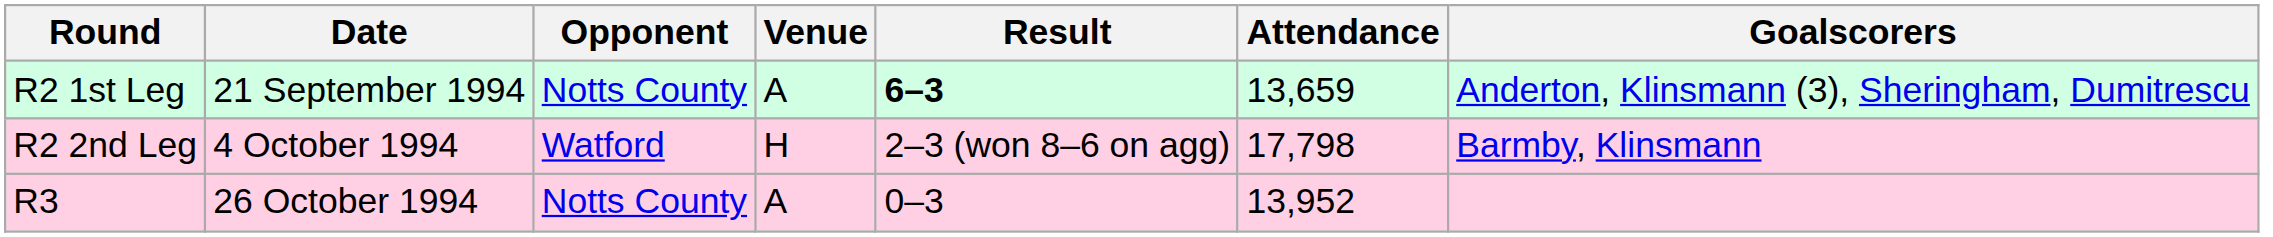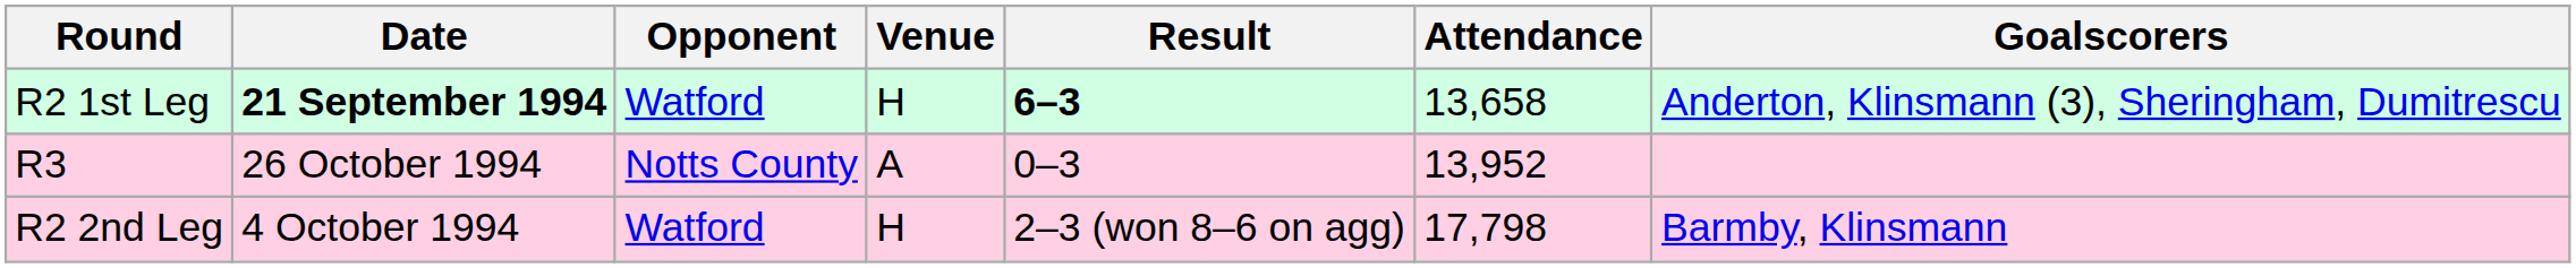R2 1st Leg | Date: normal -> bold
R2 1st Leg | Opponent: Notts County -> Watford
R2 1st Leg | Venue: A -> H
R2 1st Leg | Attendance: 13,659 -> 13,658
rows swapped: R2 2nd Leg <-> R3
